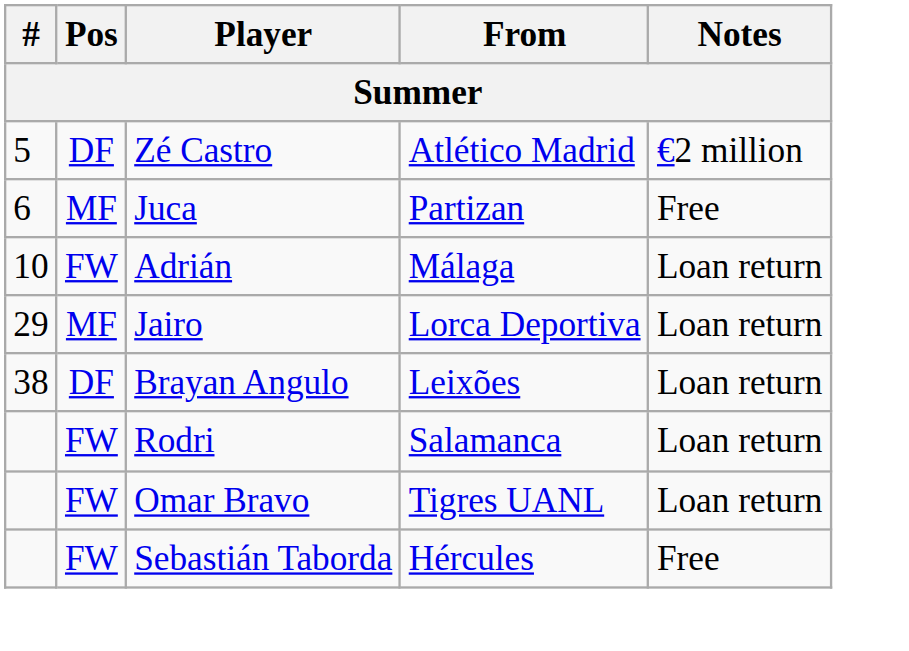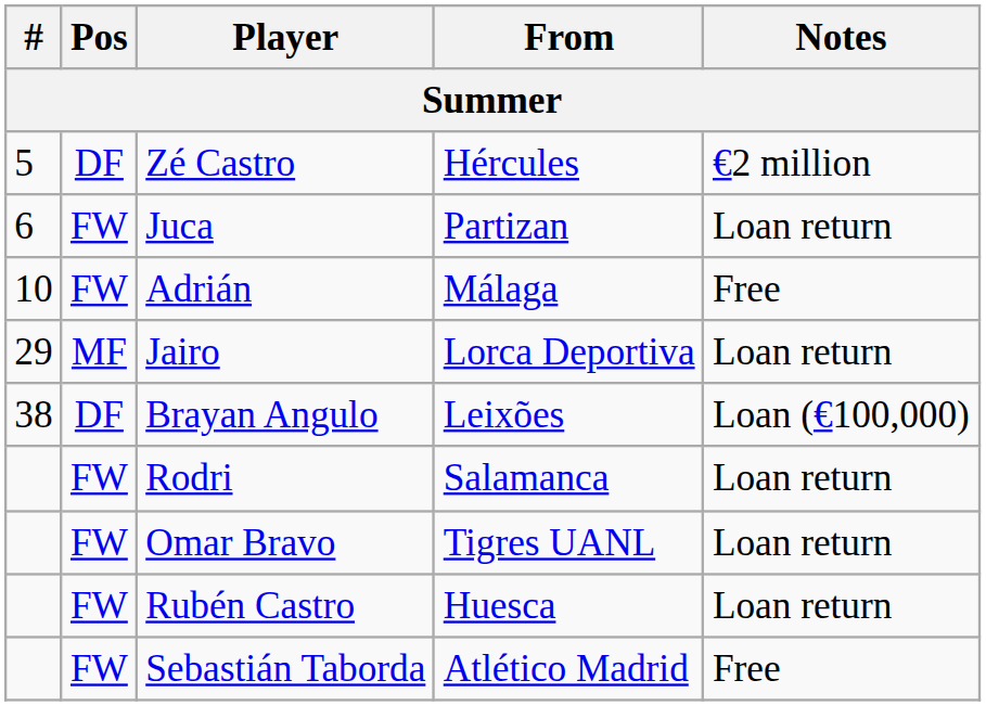Zé Castro | From: Atlético Madrid -> Hércules
Juca | Pos: MF -> FW
Juca | Notes: Free -> Loan return
Adrián | Notes: Loan return -> Free
Brayan Angulo | Notes: Loan return -> Loan (€100,000)
+ row: FW | Rubén Castro | Huesca | Loan return
Sebastián Taborda | From: Hércules -> Atlético Madrid
